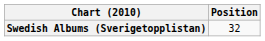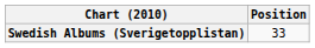Swedish Albums (Sverigetopplistan) | Position: 32 -> 33
